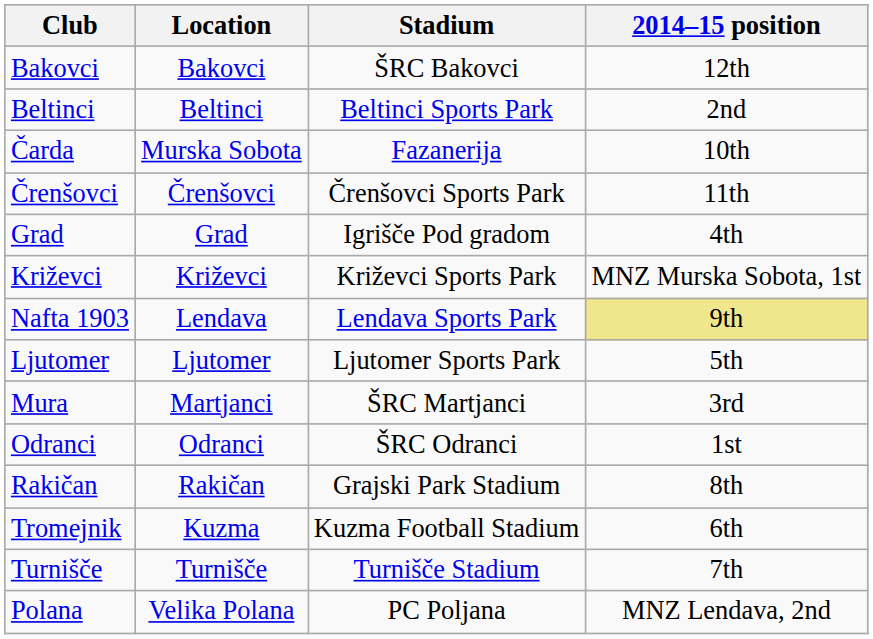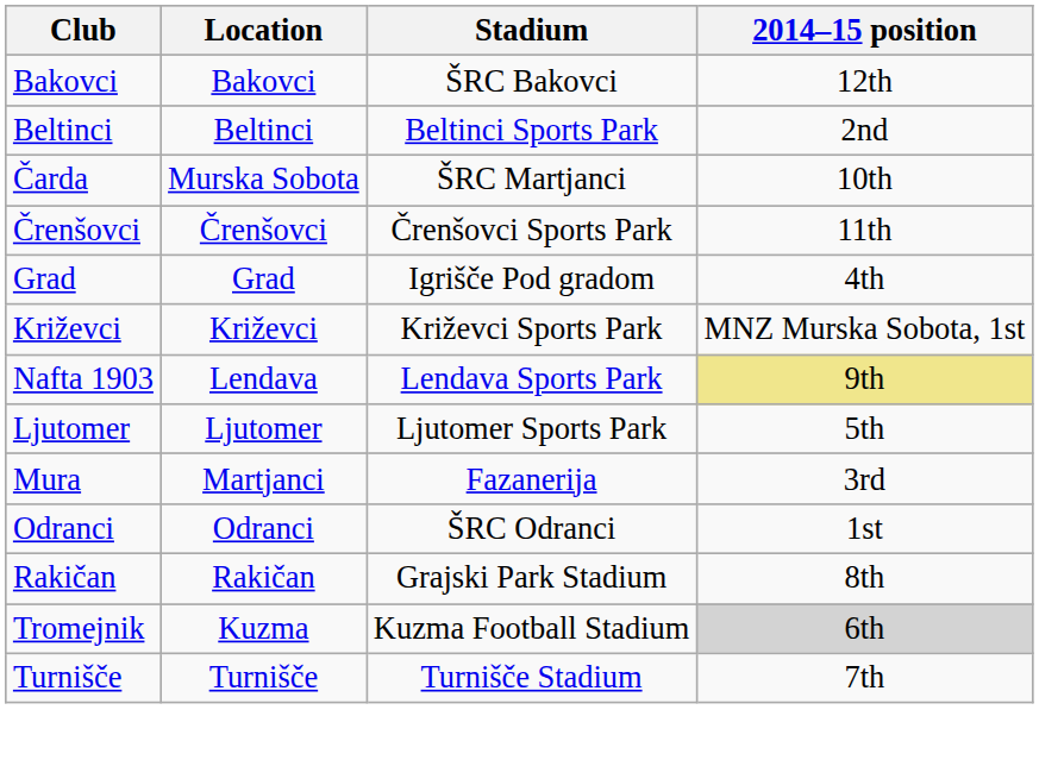Čarda | Stadium: Fazanerija -> ŠRC Martjanci
Mura | Stadium: ŠRC Martjanci -> Fazanerija
Tromejnik | 2014–15 position: no background -> lightgrey background
- row: Polana | Velika Polana | PC Poljana | MNZ Lendava, 2nd
